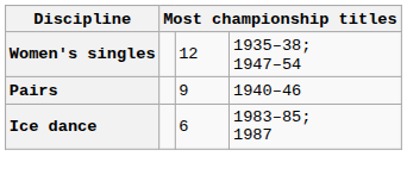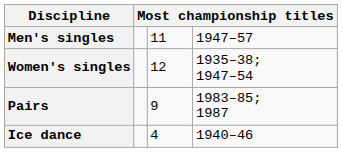+ row: Men's singles | 11 | 1947–57
Pairs | column 4: 1940–46 -> 1983–85; 1987
Ice dance | column 3: 6 -> 4
Ice dance | column 4: 1983–85; 1987 -> 1940–46
